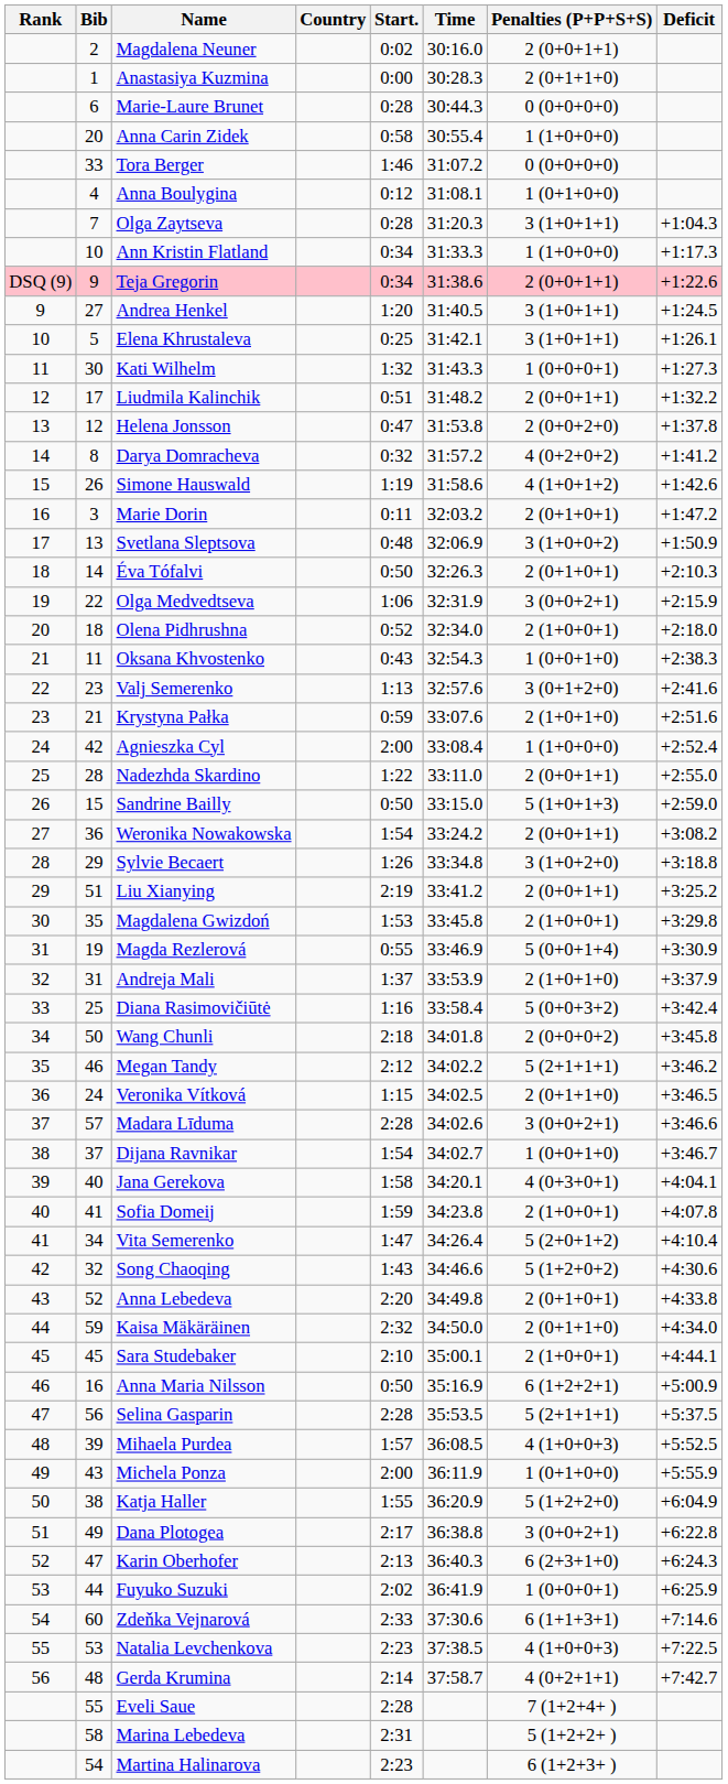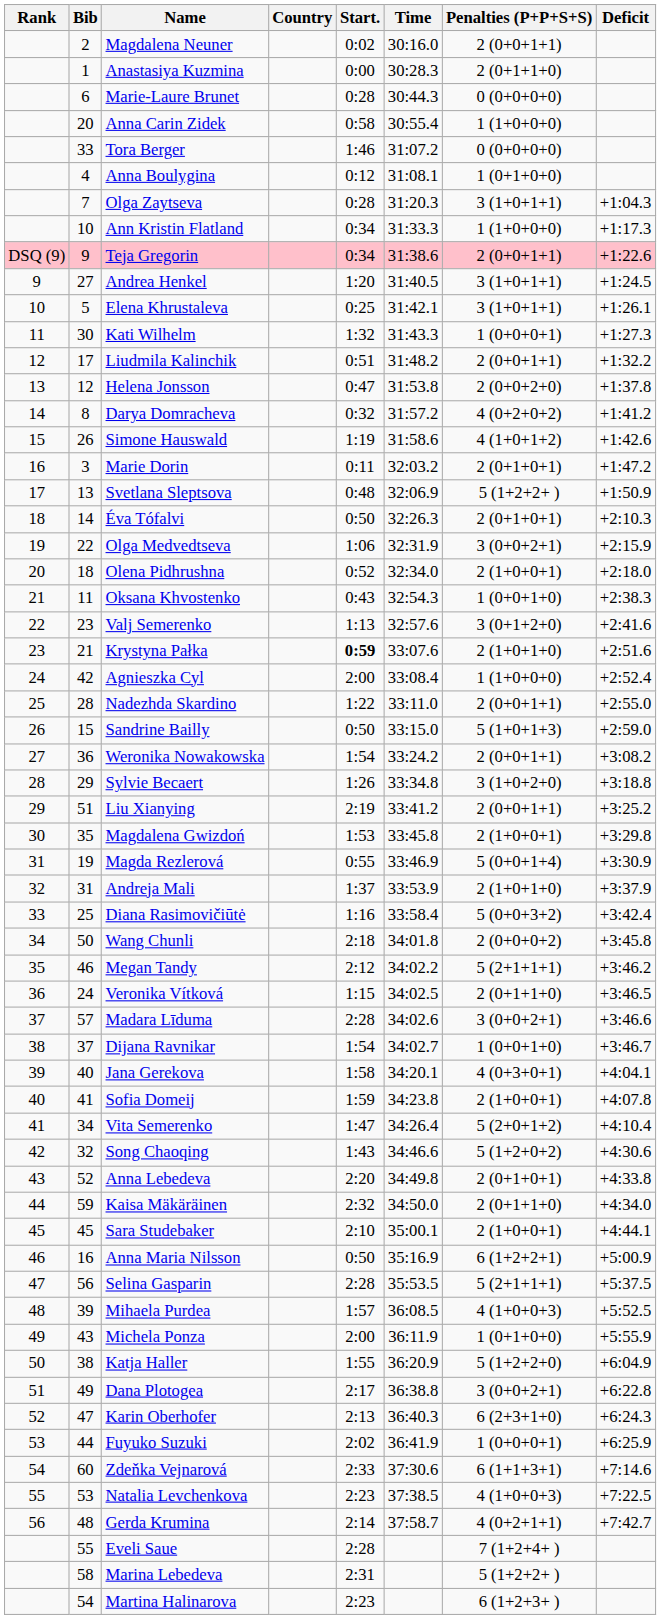Svetlana Sleptsova | Penalties (P+P+S+S): 3 (1+0+0+2) -> 5 (1+2+2+ )
Krystyna Pałka | Start.: normal -> bold
